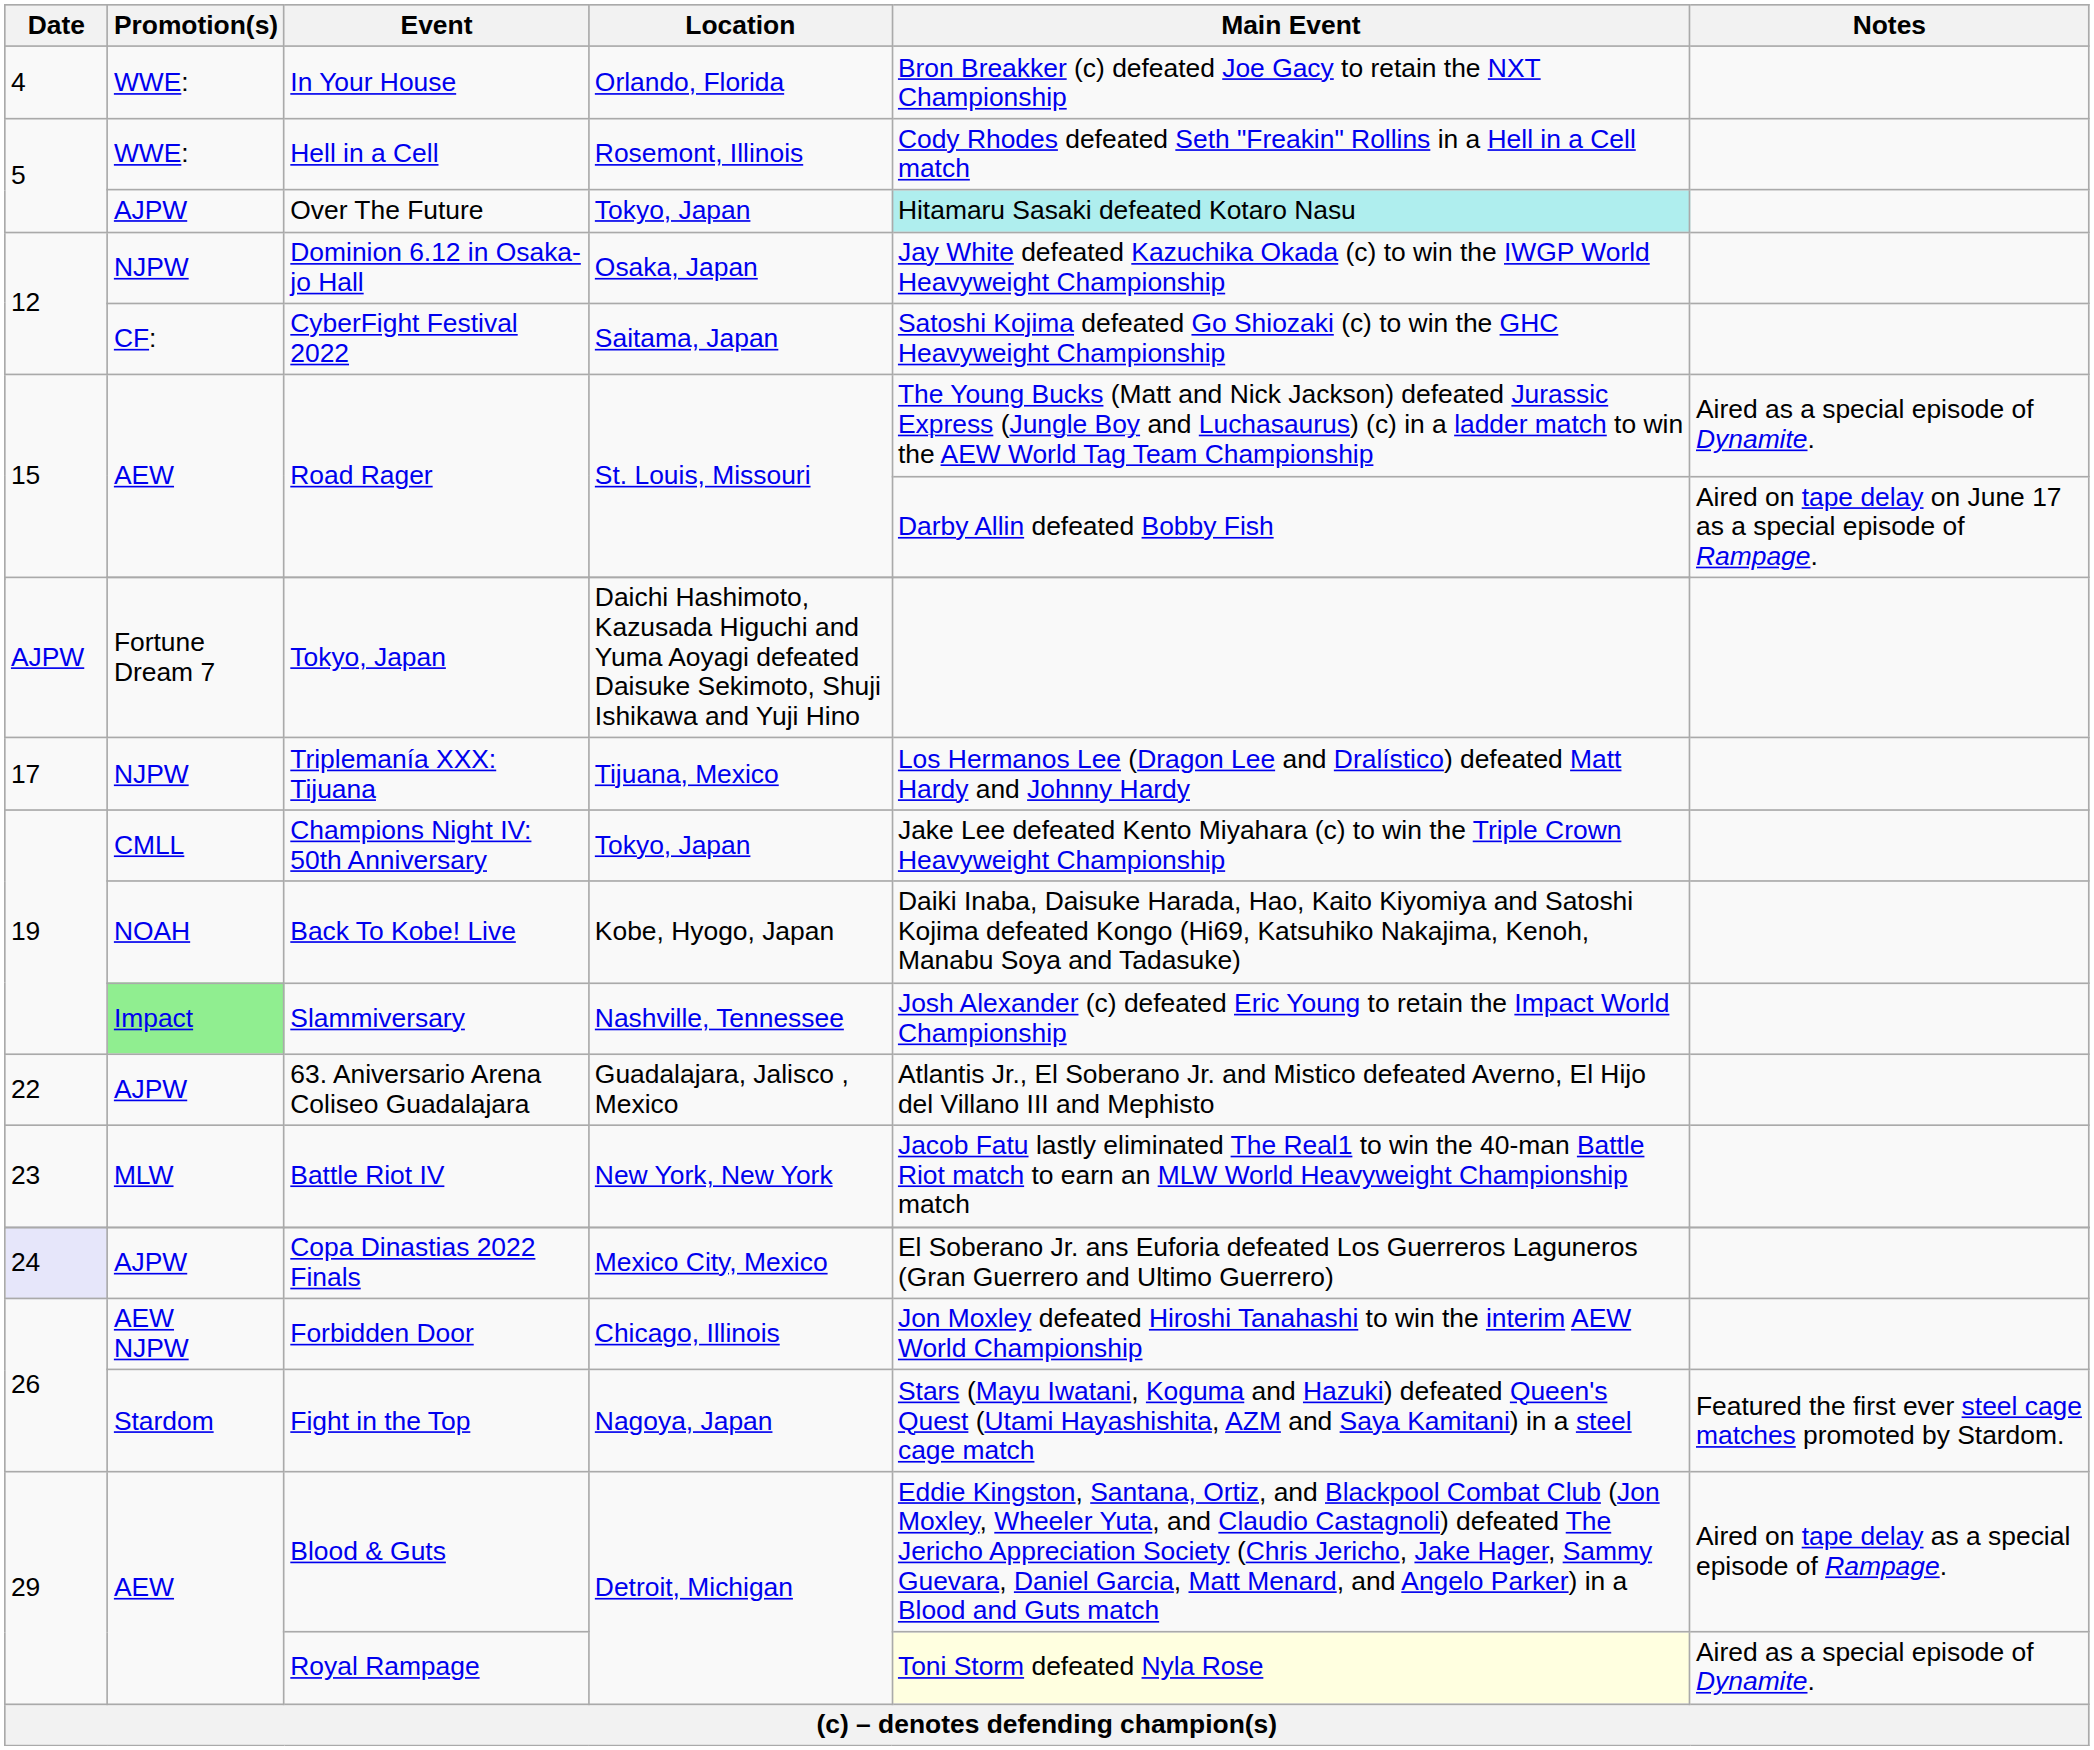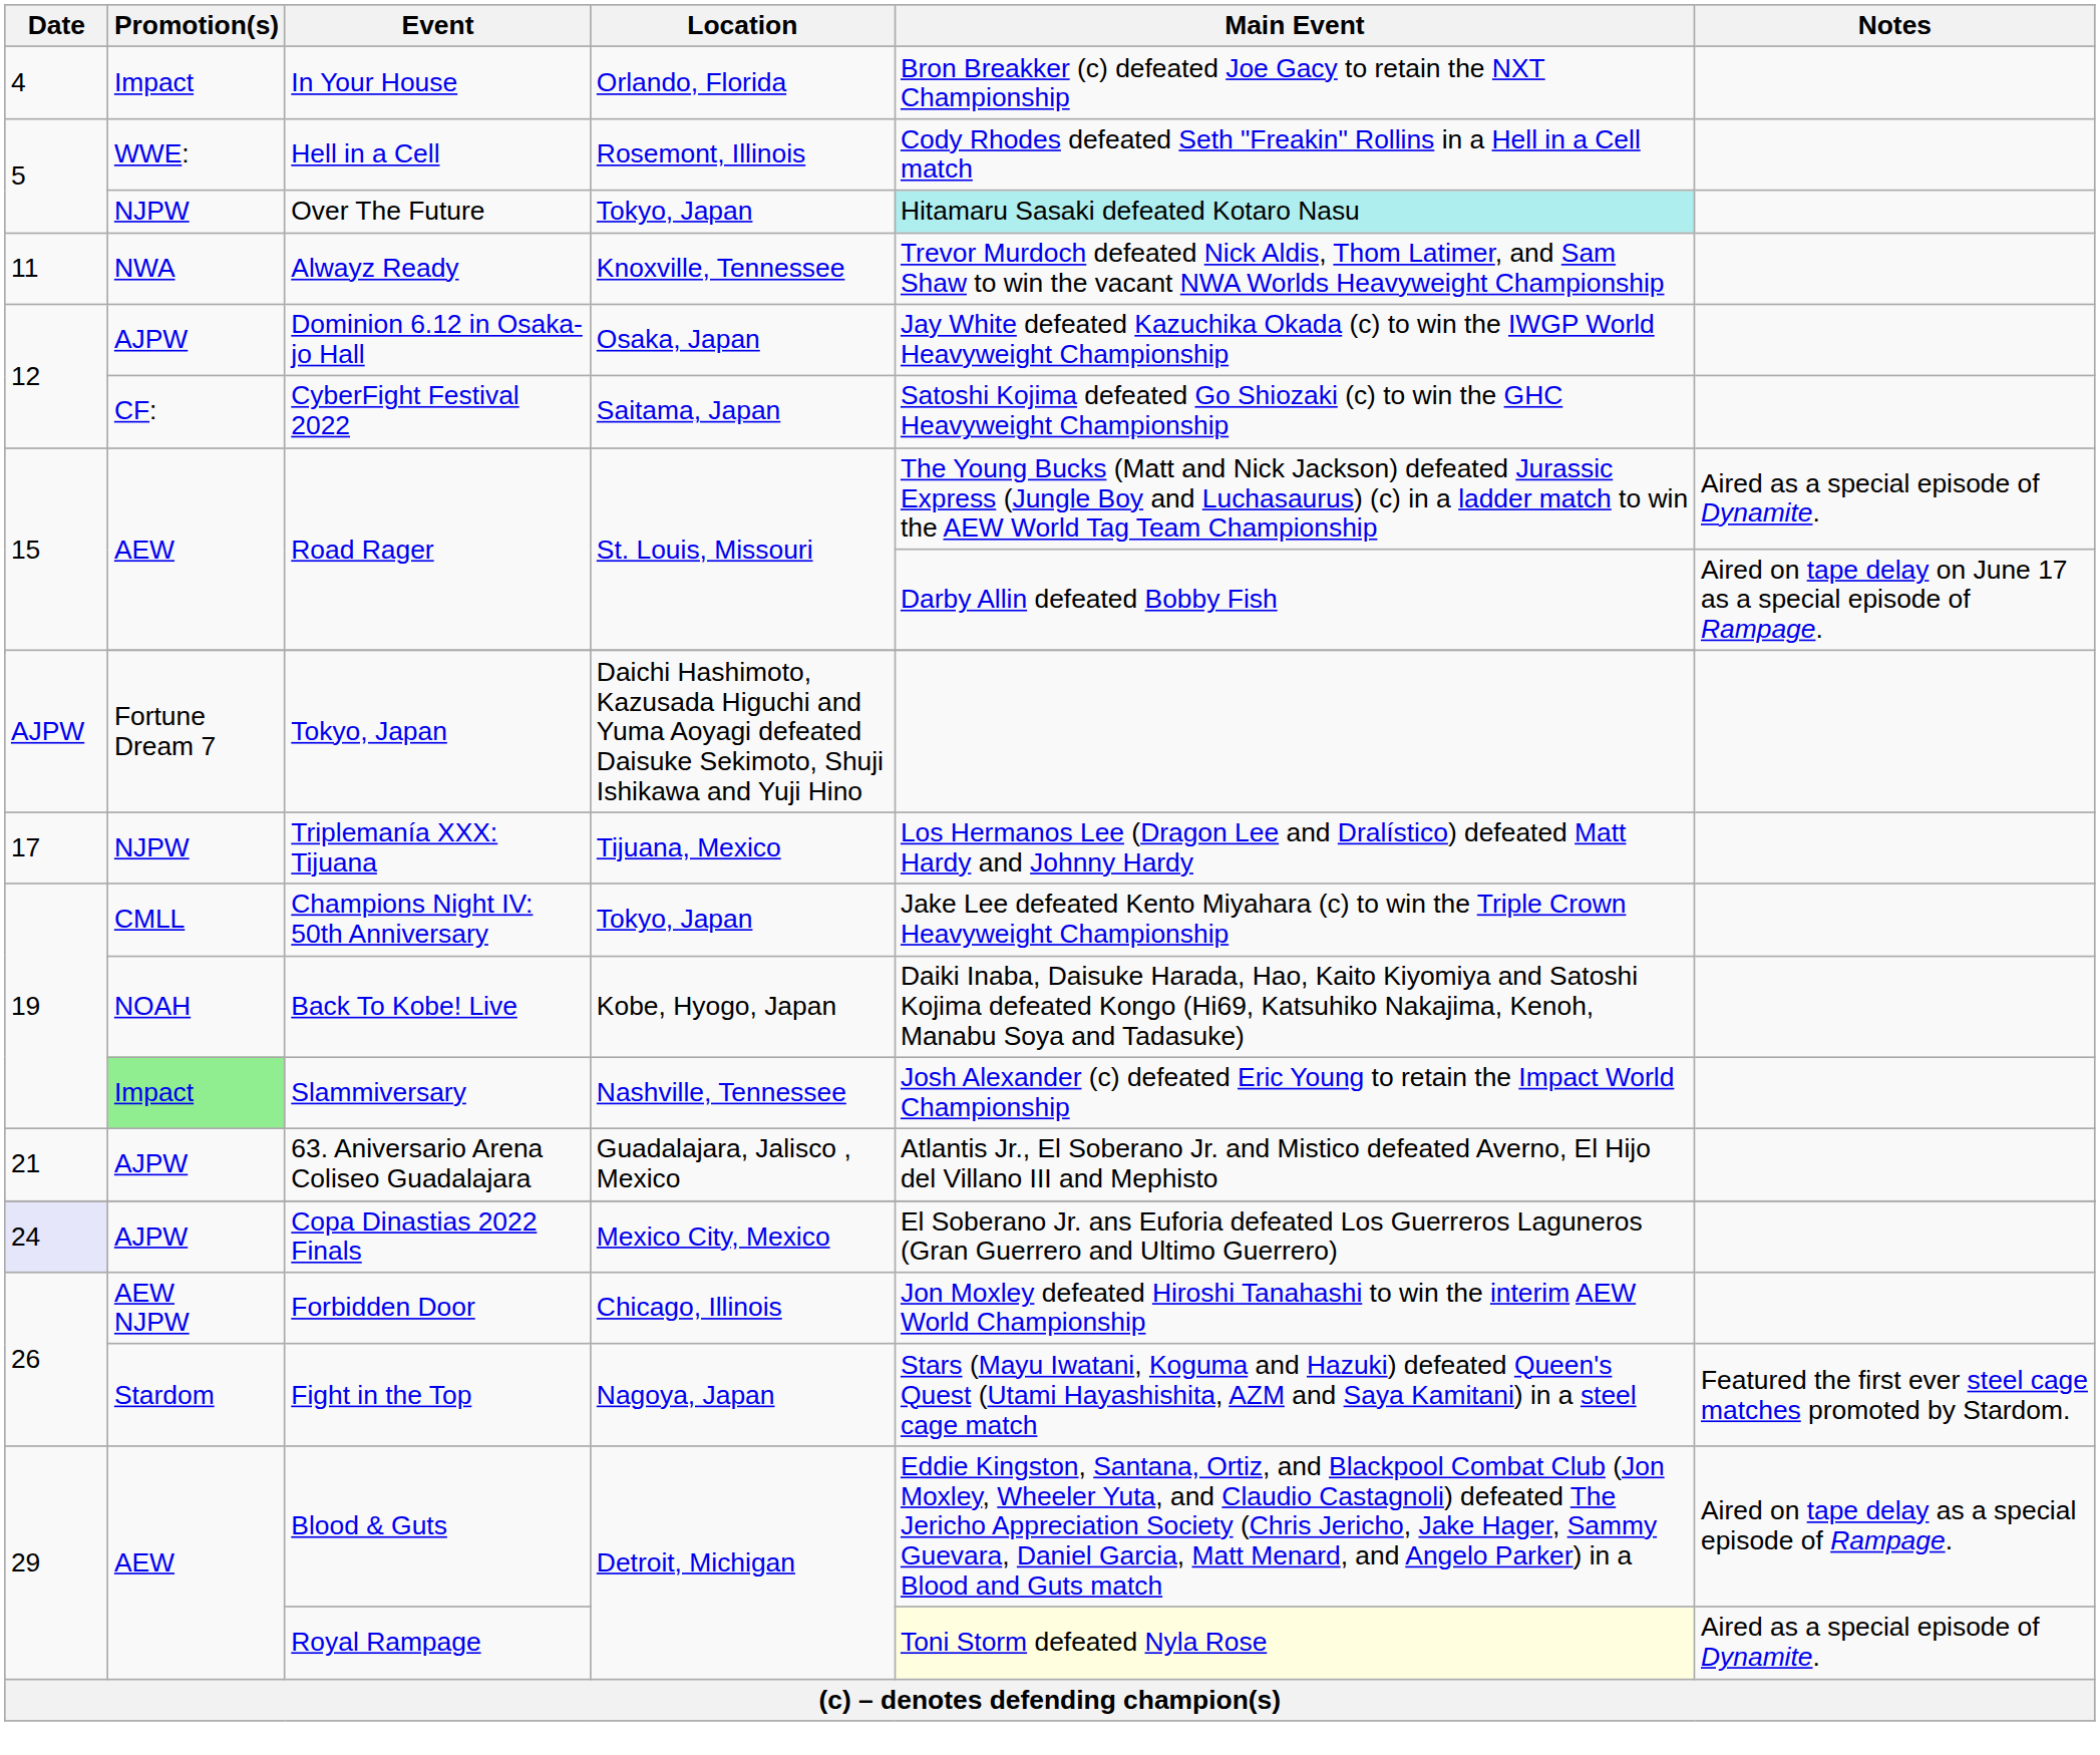In Your House | Promotion(s): WWE: -> Impact
Over The Future | Promotion(s): AJPW -> NJPW
+ row: 11 | NWA | Alwayz Ready | Knoxville, Tennessee | Trevor Murdoch defeated Nick Aldis, Thom Latimer, and Sam Shaw to win the vacant NWA Worlds Heavyweight Championship
Dominion 6.12 in Osaka-jo Hall | Promotion(s): NJPW -> AJPW
63. Aniversario Arena Coliseo Guadalajara | Date: 22 -> 21
- row: 23 | MLW | Battle Riot IV | New York, New York | Jacob Fatu lastly eliminated The Real1 to win the 40-man Battle Riot match to earn an MLW World Heavyweight Championship match
